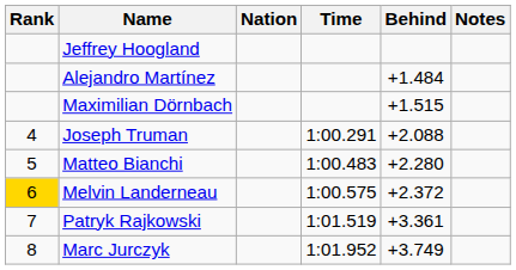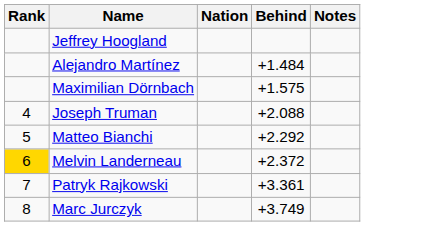- column: Time | 1:00.291 | 1:00.483 | 1:00.575 | 1:01.519 | 1:01.952
Maximilian Dörnbach | Behind: +1.515 -> +1.575
Matteo Bianchi | Behind: +2.280 -> +2.292
